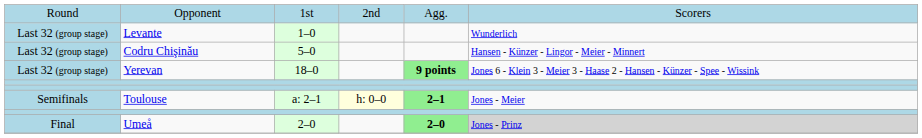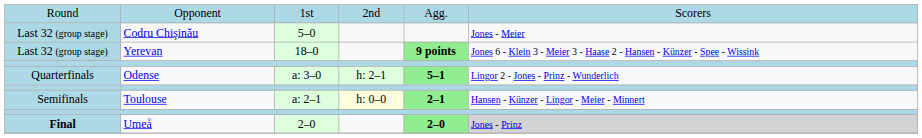- row: Last 32 (group stage) | Levante | 1–0 | Wunderlich
Codru Chişinău | column 6: Hansen - Künzer - Lingor - Meier - Minnert -> Jones - Meier
+ row: Quarterfinals | Odense | a: 3–0 | h: 2–1 | 5–1 | Lingor 2 - Jones - Prinz - Wunderlich
Toulouse | column 6: Jones - Meier -> Hansen - Künzer - Lingor - Meier - Minnert
Umeå | column 1: normal -> bold
